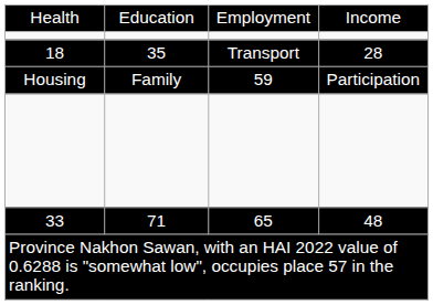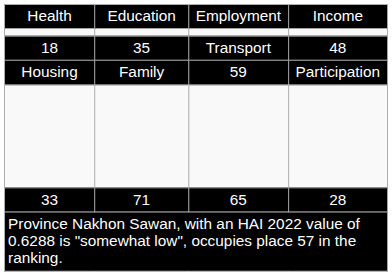18 | column 4: 28 -> 48
33 | column 4: 48 -> 28
